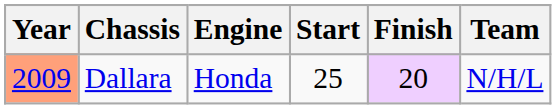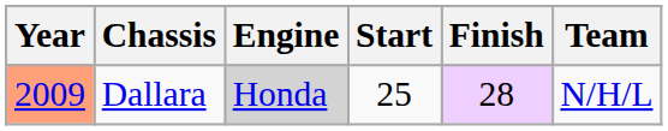Dallara | Engine: no background -> lightgrey background
Dallara | Finish: 20 -> 28
